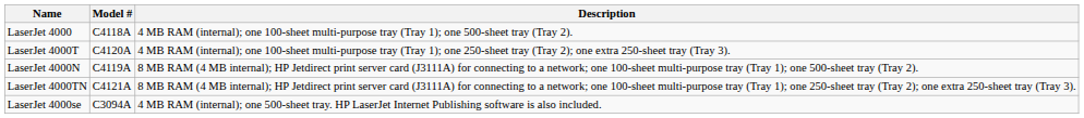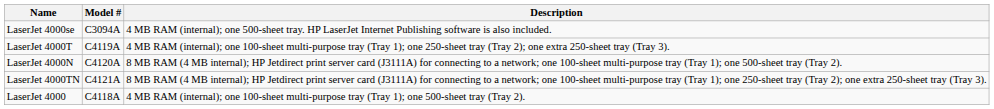rows swapped: LaserJet 4000 <-> LaserJet 4000se
LaserJet 4000T | Model #: C4120A -> C4119A
LaserJet 4000N | Model #: C4119A -> C4120A
